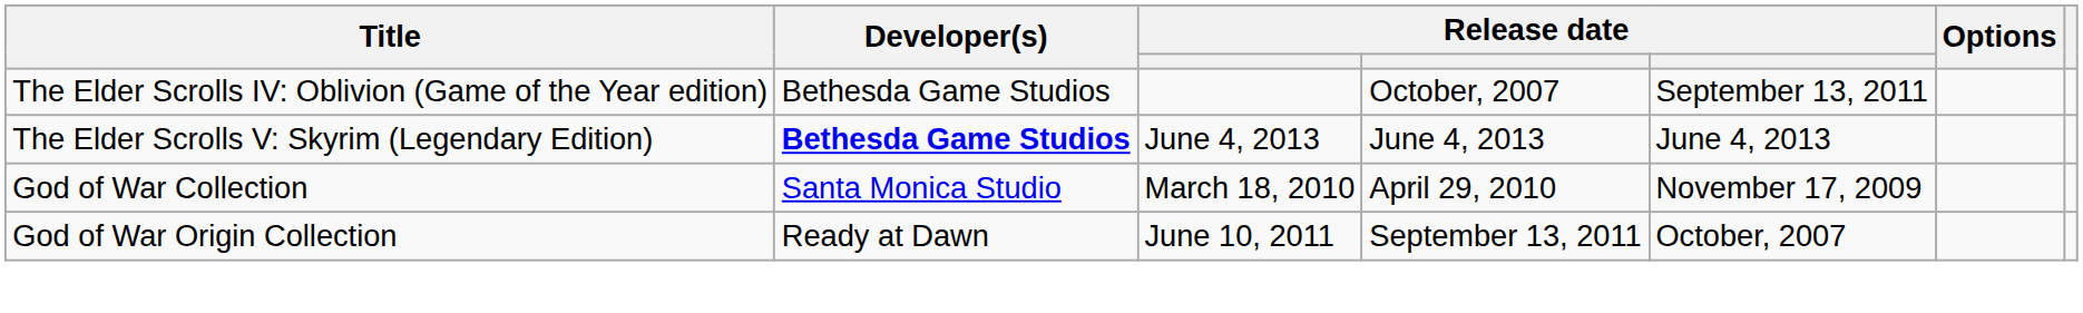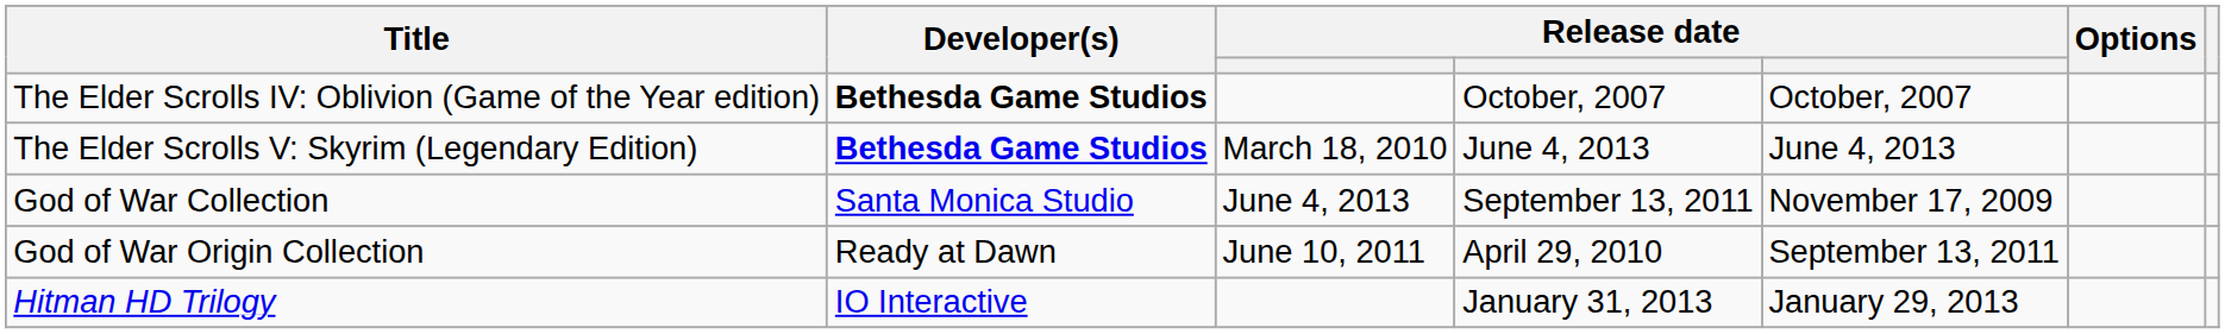The Elder Scrolls IV: Oblivion (Game of the Year edition) | Developer(s): normal -> bold
The Elder Scrolls IV: Oblivion (Game of the Year edition) | column 5: September 13, 2011 -> October, 2007
The Elder Scrolls V: Skyrim (Legendary Edition) | column 3: June 4, 2013 -> March 18, 2010
God of War Collection | column 3: March 18, 2010 -> June 4, 2013
God of War Collection | column 4: April 29, 2010 -> September 13, 2011
God of War Origin Collection | column 4: September 13, 2011 -> April 29, 2010
God of War Origin Collection | column 5: October, 2007 -> September 13, 2011
+ row: Hitman HD Trilogy | IO Interactive | January 31, 2013 | January 29, 2013
